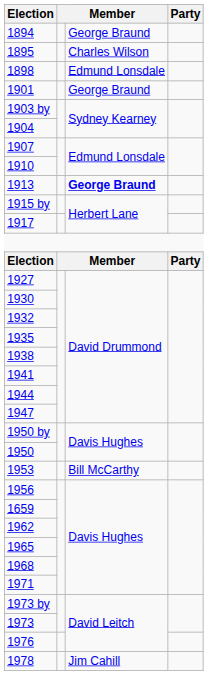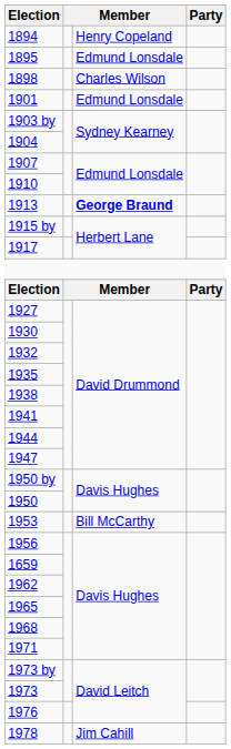1894 | column 3: George Braund -> Henry Copeland
1895 | column 3: Charles Wilson -> Edmund Lonsdale
1898 | column 3: Edmund Lonsdale -> Charles Wilson
1901 | column 3: George Braund -> Edmund Lonsdale
